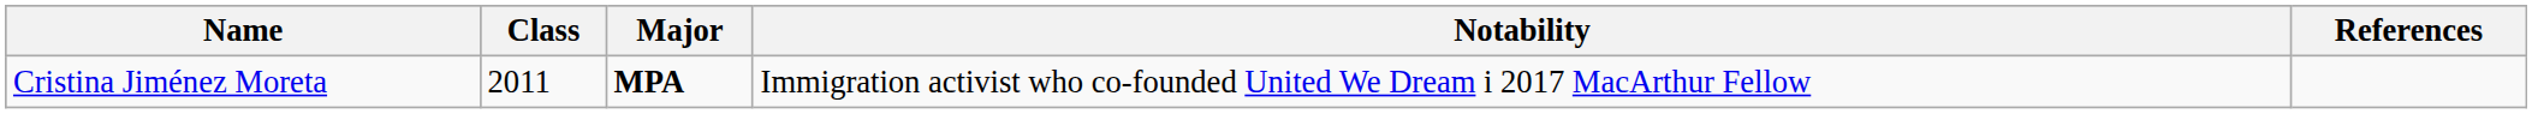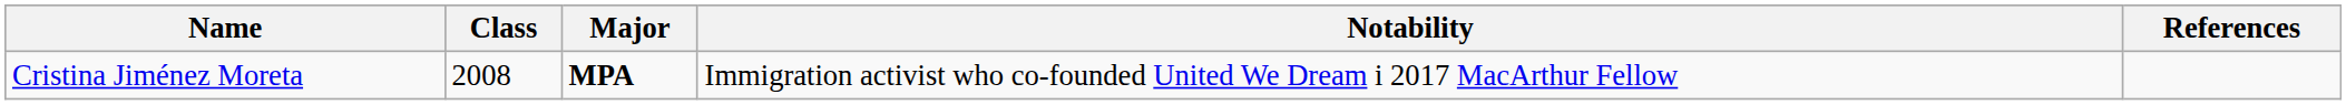Cristina Jiménez Moreta | Class: 2011 -> 2008
